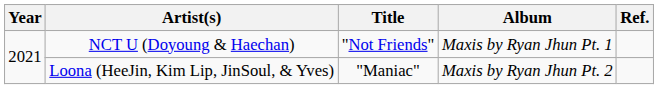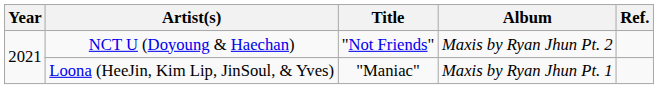NCT U (Doyoung & Haechan) | Album: Maxis by Ryan Jhun Pt. 1 -> Maxis by Ryan Jhun Pt. 2
Loona (HeeJin, Kim Lip, JinSoul, & Yves) | Album: Maxis by Ryan Jhun Pt. 2 -> Maxis by Ryan Jhun Pt. 1
